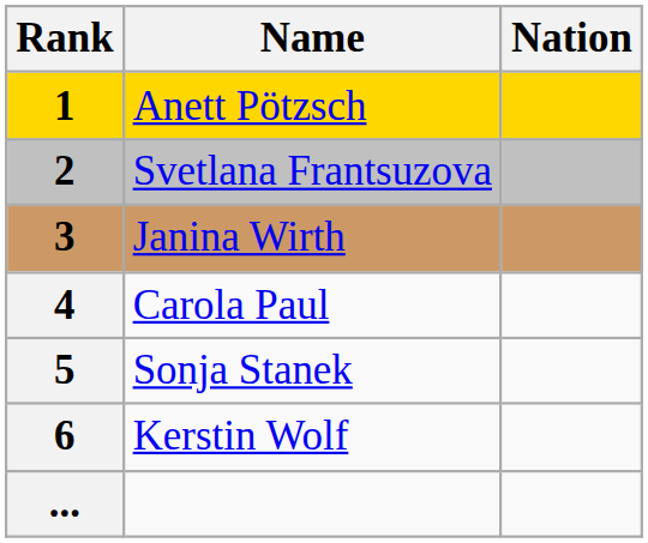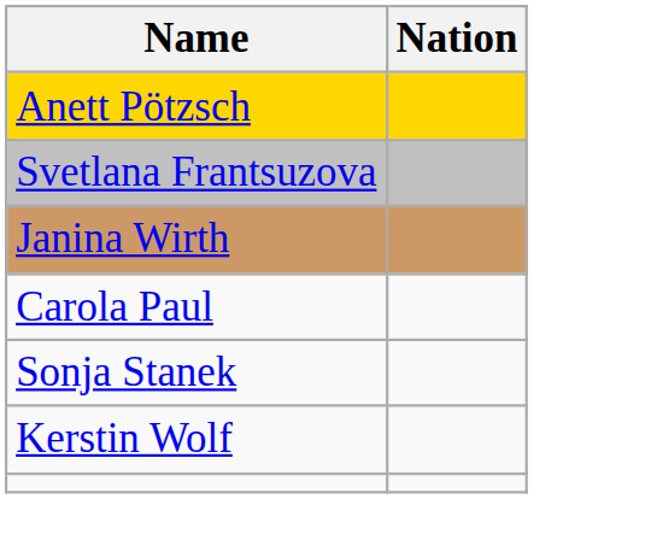- column: Rank | 1 | 2 | 3 | 4 | 5 | 6 | ...
